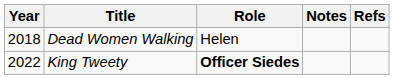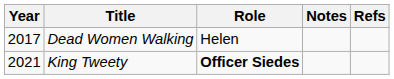Dead Women Walking | Year: 2018 -> 2017
King Tweety | Year: 2022 -> 2021
